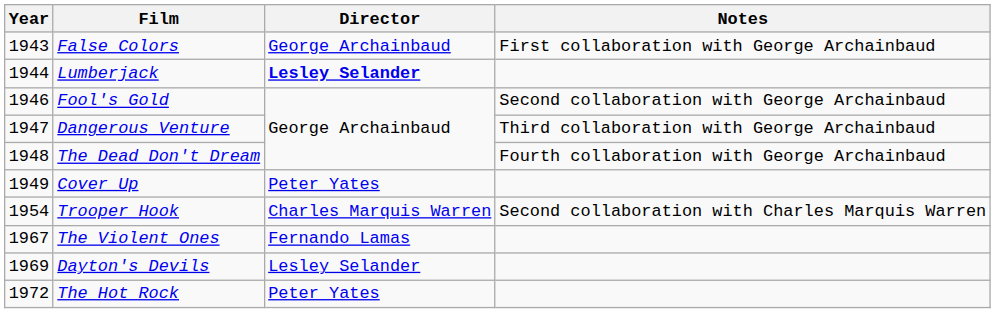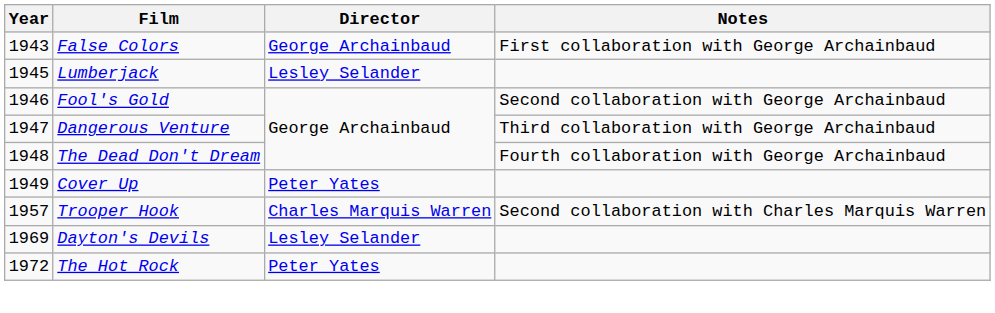Lumberjack | Year: 1944 -> 1945
Lumberjack | Director: bold -> normal
Trooper Hook | Year: 1954 -> 1957
- row: 1967 | The Violent Ones | Fernando Lamas
